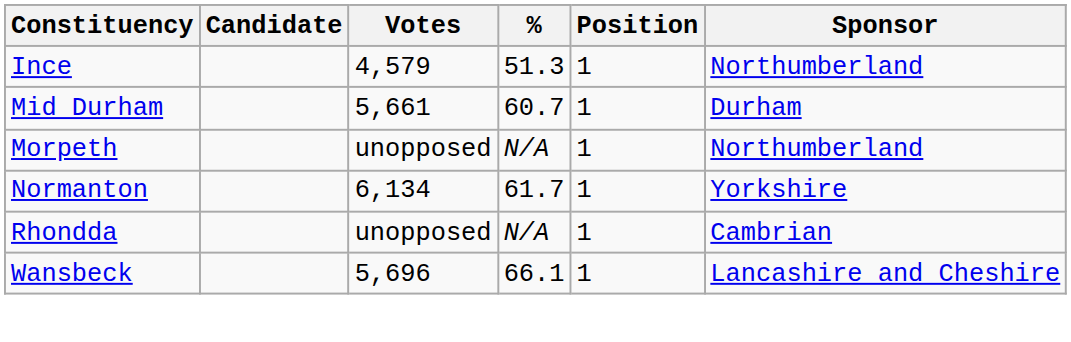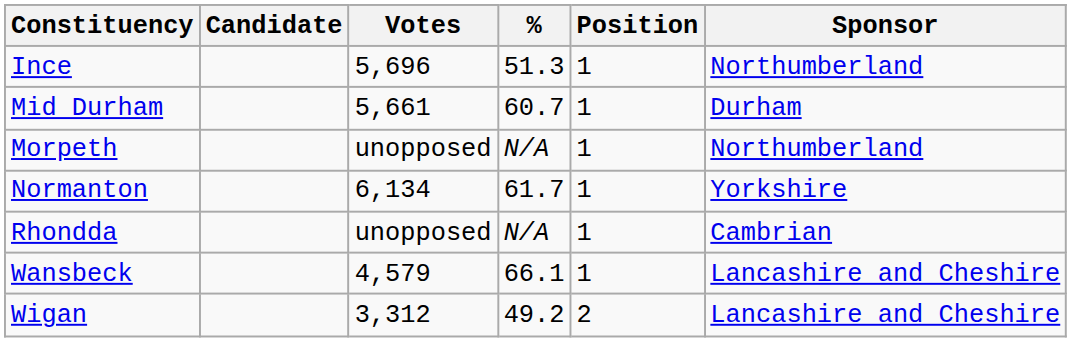Ince | Votes: 4,579 -> 5,696
Wansbeck | Votes: 5,696 -> 4,579
+ row: Wigan | 3,312 | 49.2 | 2 | Lancashire and Cheshire
